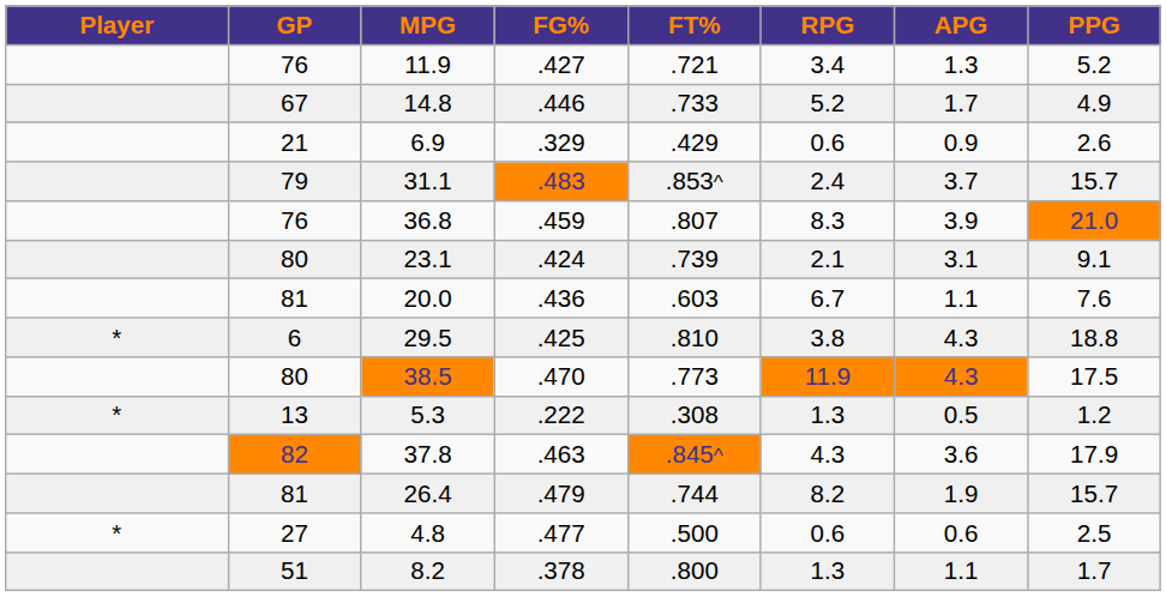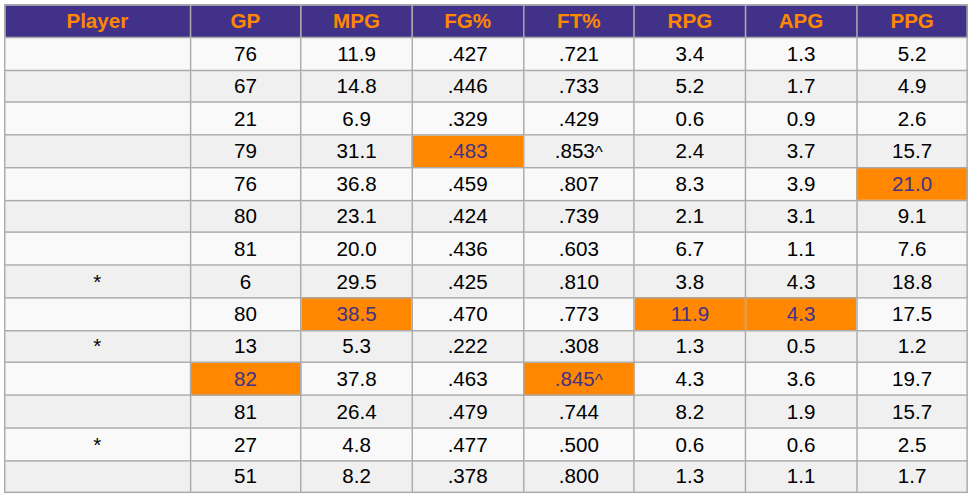37.8 | PPG: 17.9 -> 19.7
